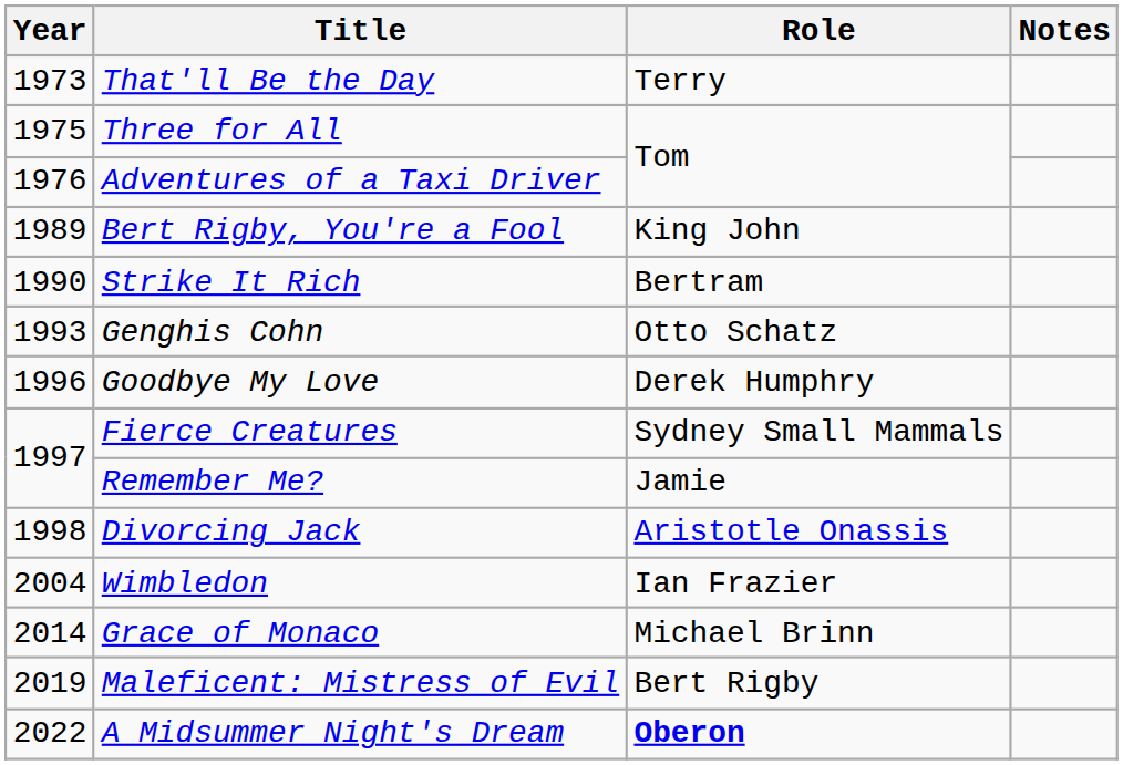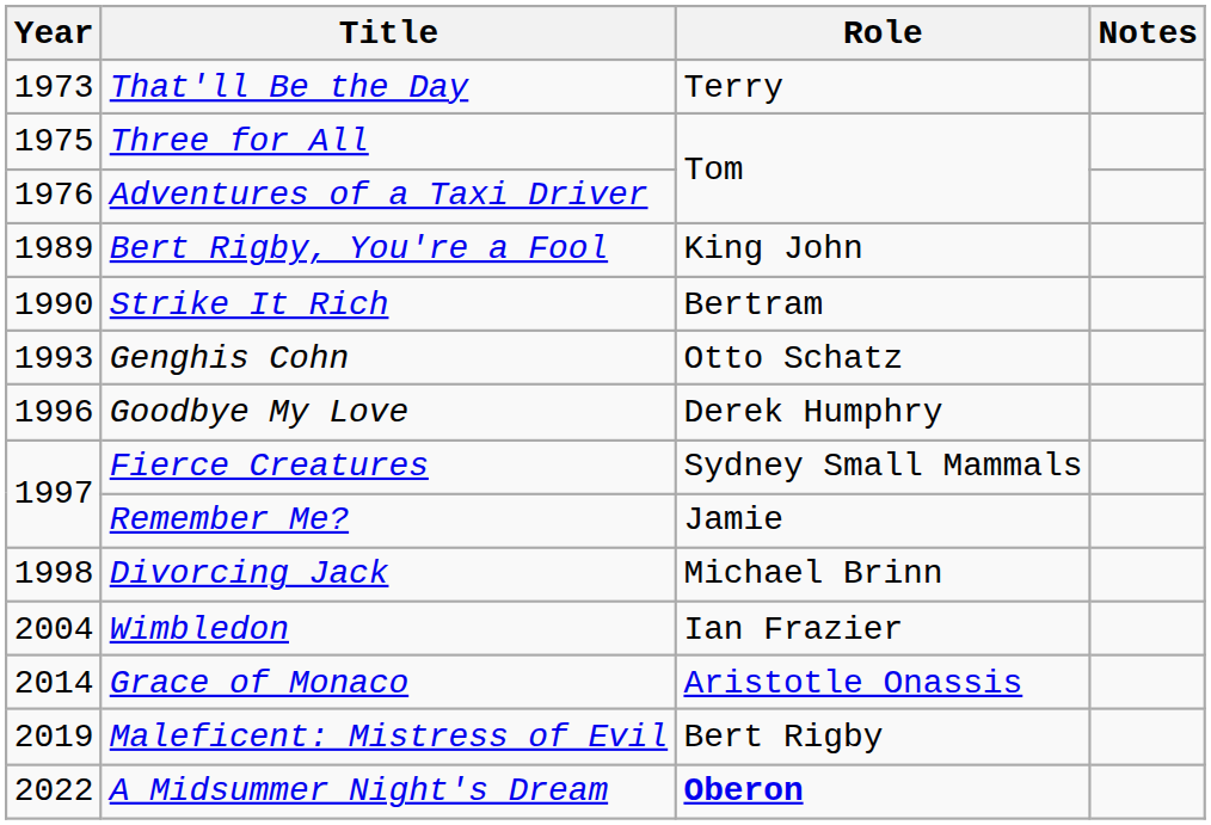Divorcing Jack | Role: Aristotle Onassis -> Michael Brinn
Grace of Monaco | Role: Michael Brinn -> Aristotle Onassis
